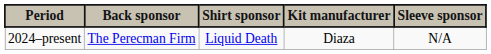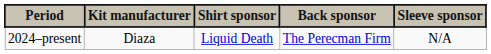columns swapped: Kit manufacturer <-> Back sponsor
